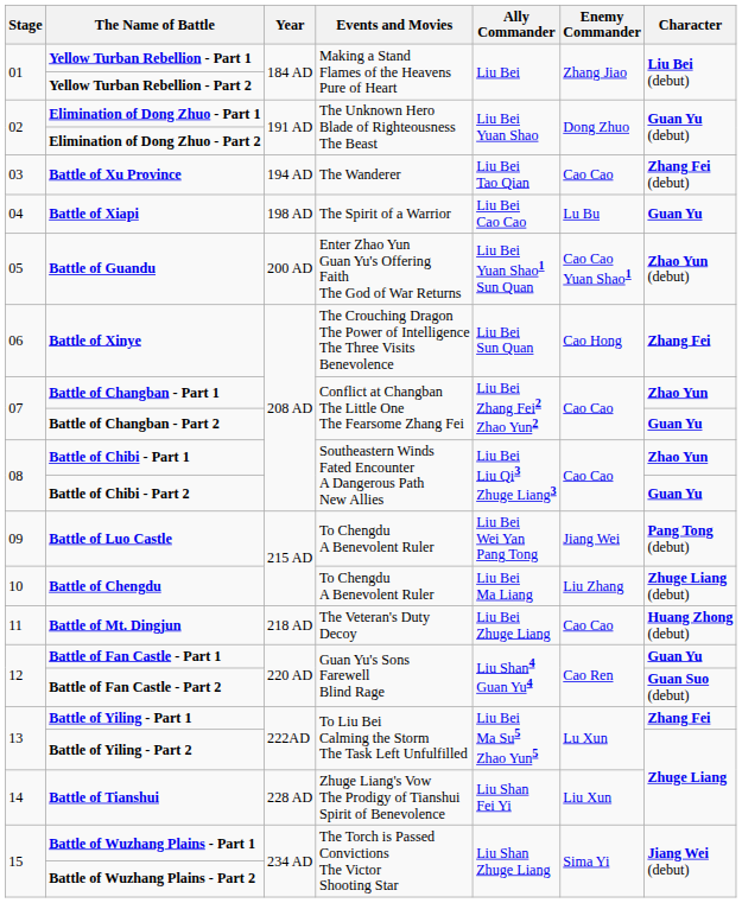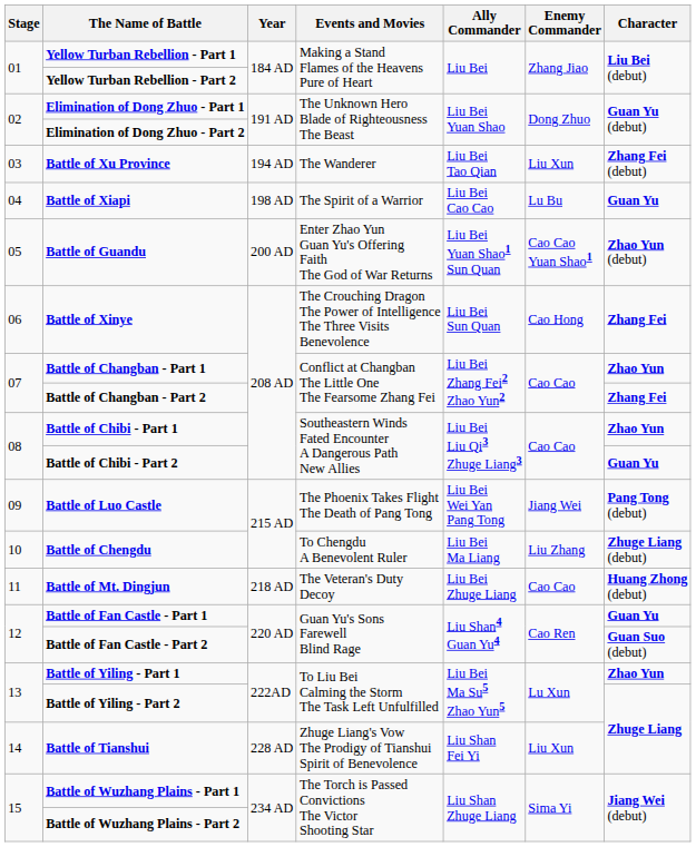Battle of Xu Province | Enemy Commander: Cao Cao -> Liu Xun
Battle of Changban - Part 2 | Character: Guan Yu -> Zhang Fei
Battle of Luo Castle | Events and Movies: To Chengdu A Benevolent Ruler -> The Phoenix Takes Flight The Death of Pang Tong
Battle of Yiling - Part 1 | Character: Zhang Fei -> Zhao Yun
